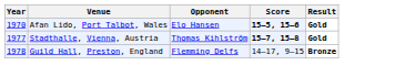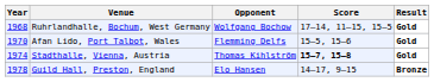+ row: 1968 | Ruhrlandhalle, Bochum, West Germany | Wolfgang Bochow | 17–14, 11–15, 15–5 | Gold
Afan Lido, Port Talbot, Wales | Opponent: Elo Hansen -> Flemming Delfs
Afan Lido, Port Talbot, Wales | Score: bold -> normal
Stadthalle, Vienna, Austria | Year: 1977 -> 1974
Guild Hall, Preston, England | Opponent: Flemming Delfs -> Elo Hansen
